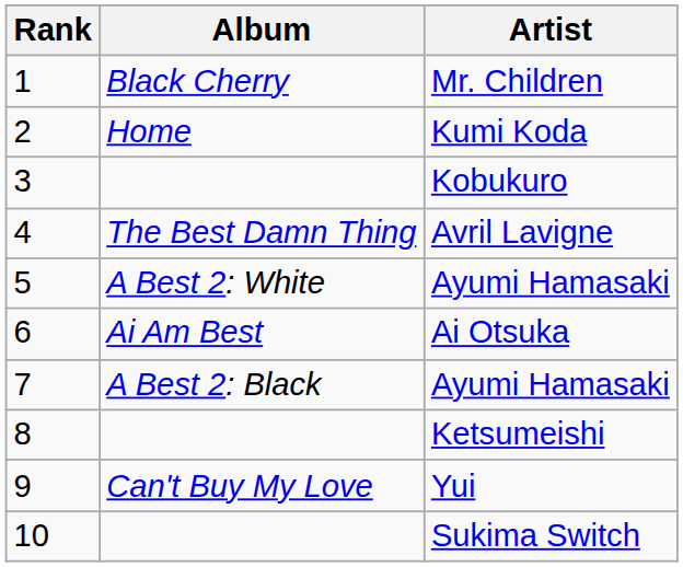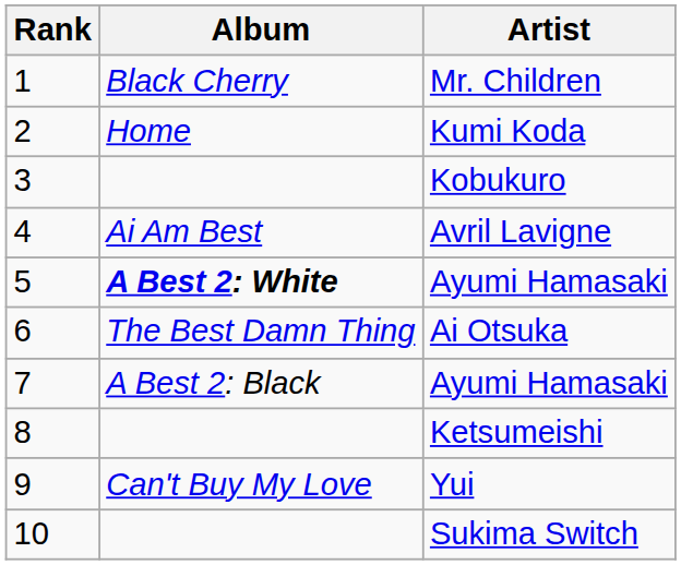Avril Lavigne | Album: The Best Damn Thing -> Ai Am Best
5 / Ayumi Hamasaki | Album: normal -> bold
Ai Otsuka | Album: Ai Am Best -> The Best Damn Thing
